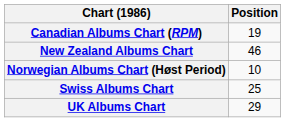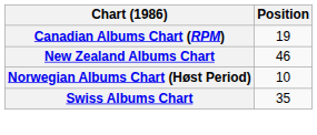Swiss Albums Chart | Position: 25 -> 35
- row: UK Albums Chart | 29
